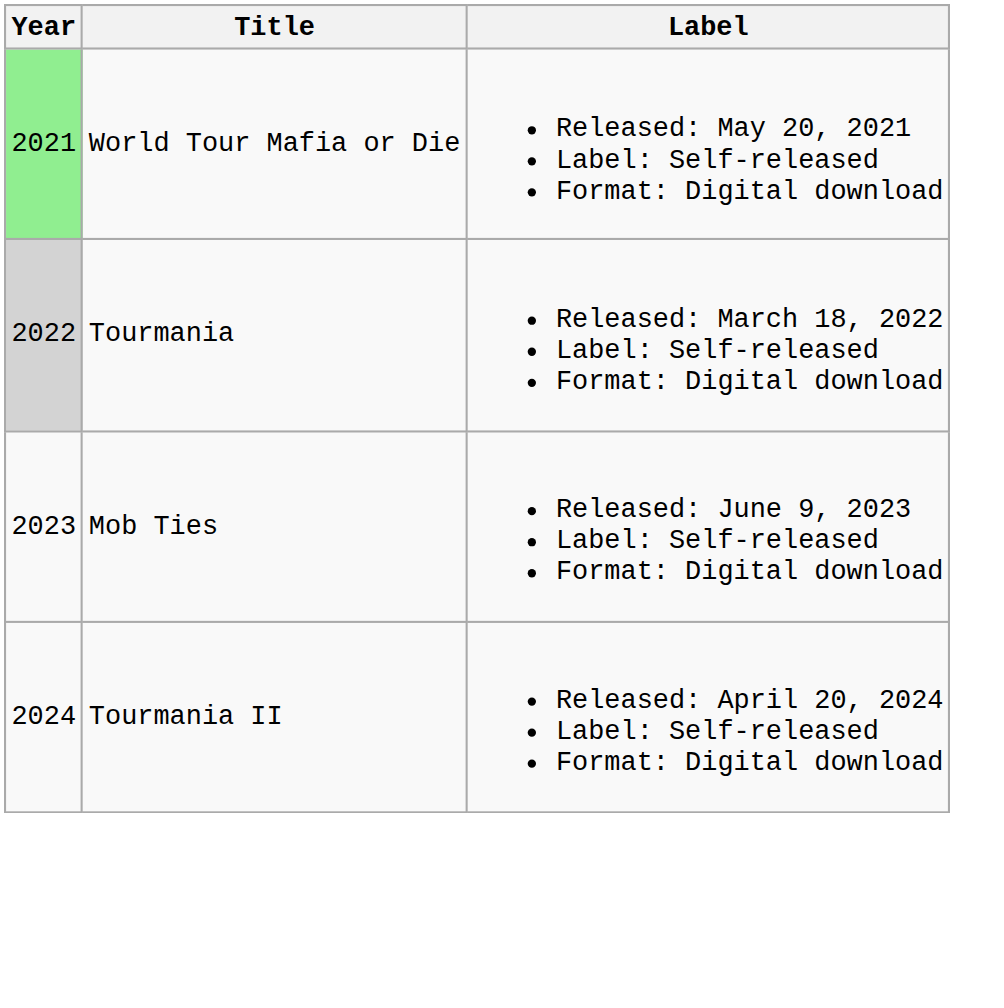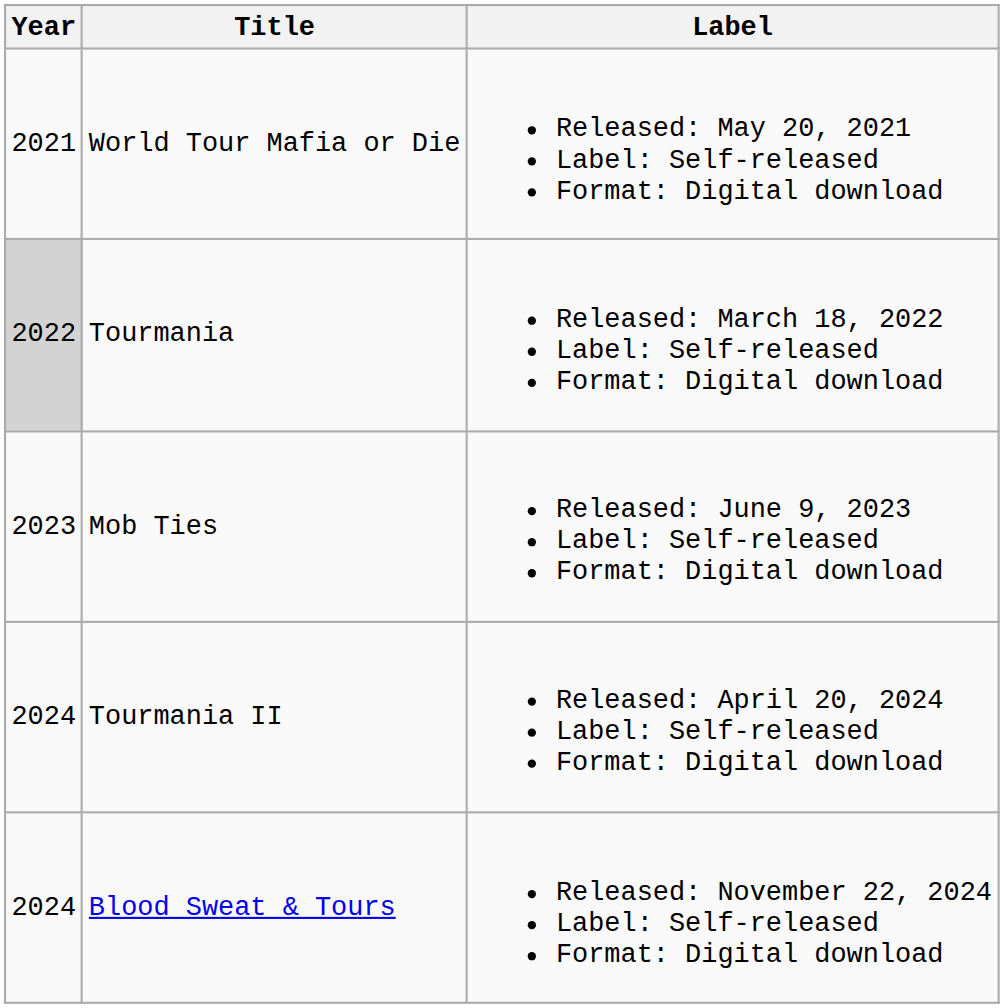World Tour Mafia or Die | Year: lightgreen background -> no background
+ row: 2024 | Blood Sweat & Tours | Released: November 22, 2024 Label: Self-released Format: Digital download
